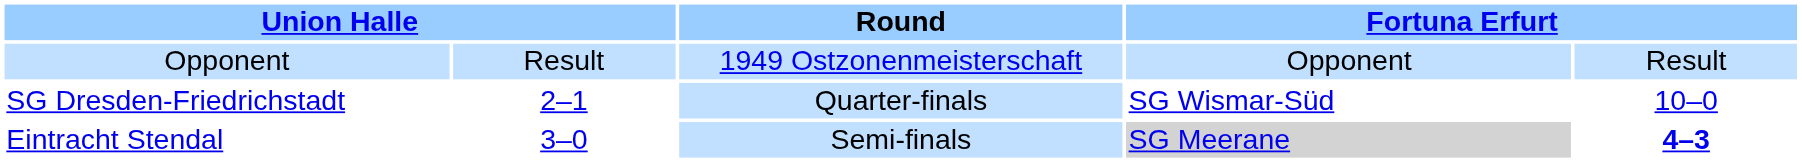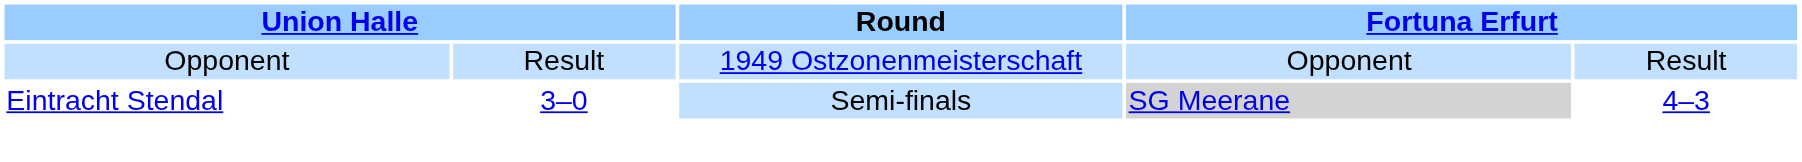- row: SG Dresden-Friedrichstadt | 2–1 | Quarter-finals | SG Wismar-Süd | 10–0
Eintracht Stendal | column 5: bold -> normal
